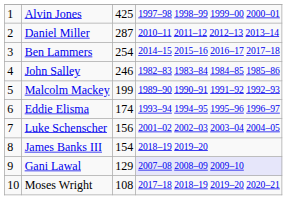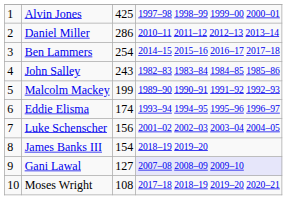Daniel Miller | column 3: 287 -> 286
John Salley | column 3: 246 -> 243
Gani Lawal | column 3: 129 -> 127
